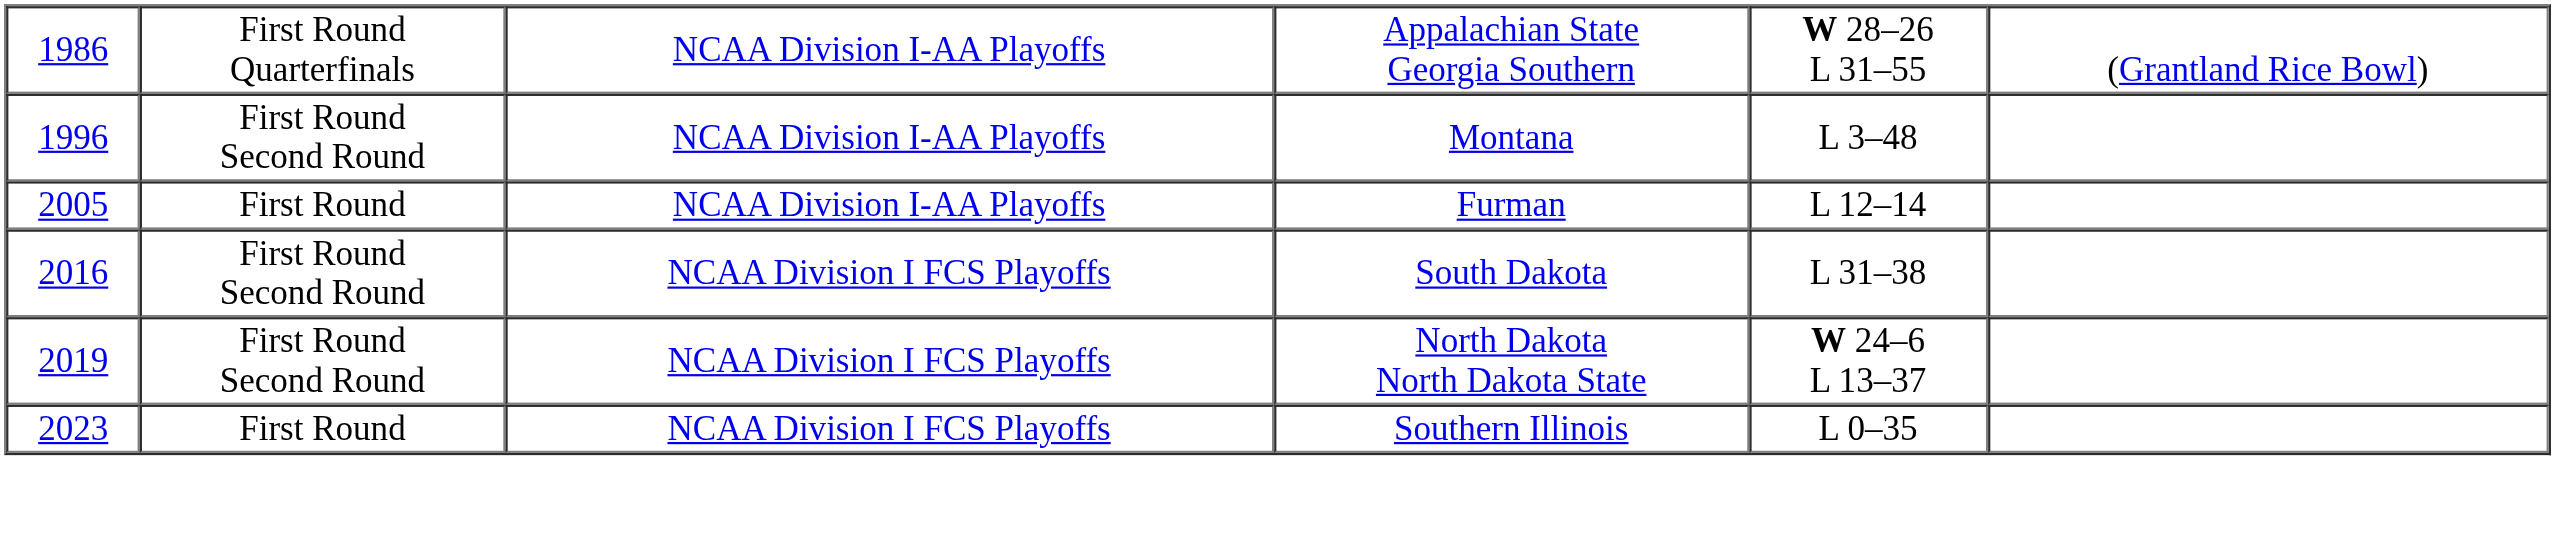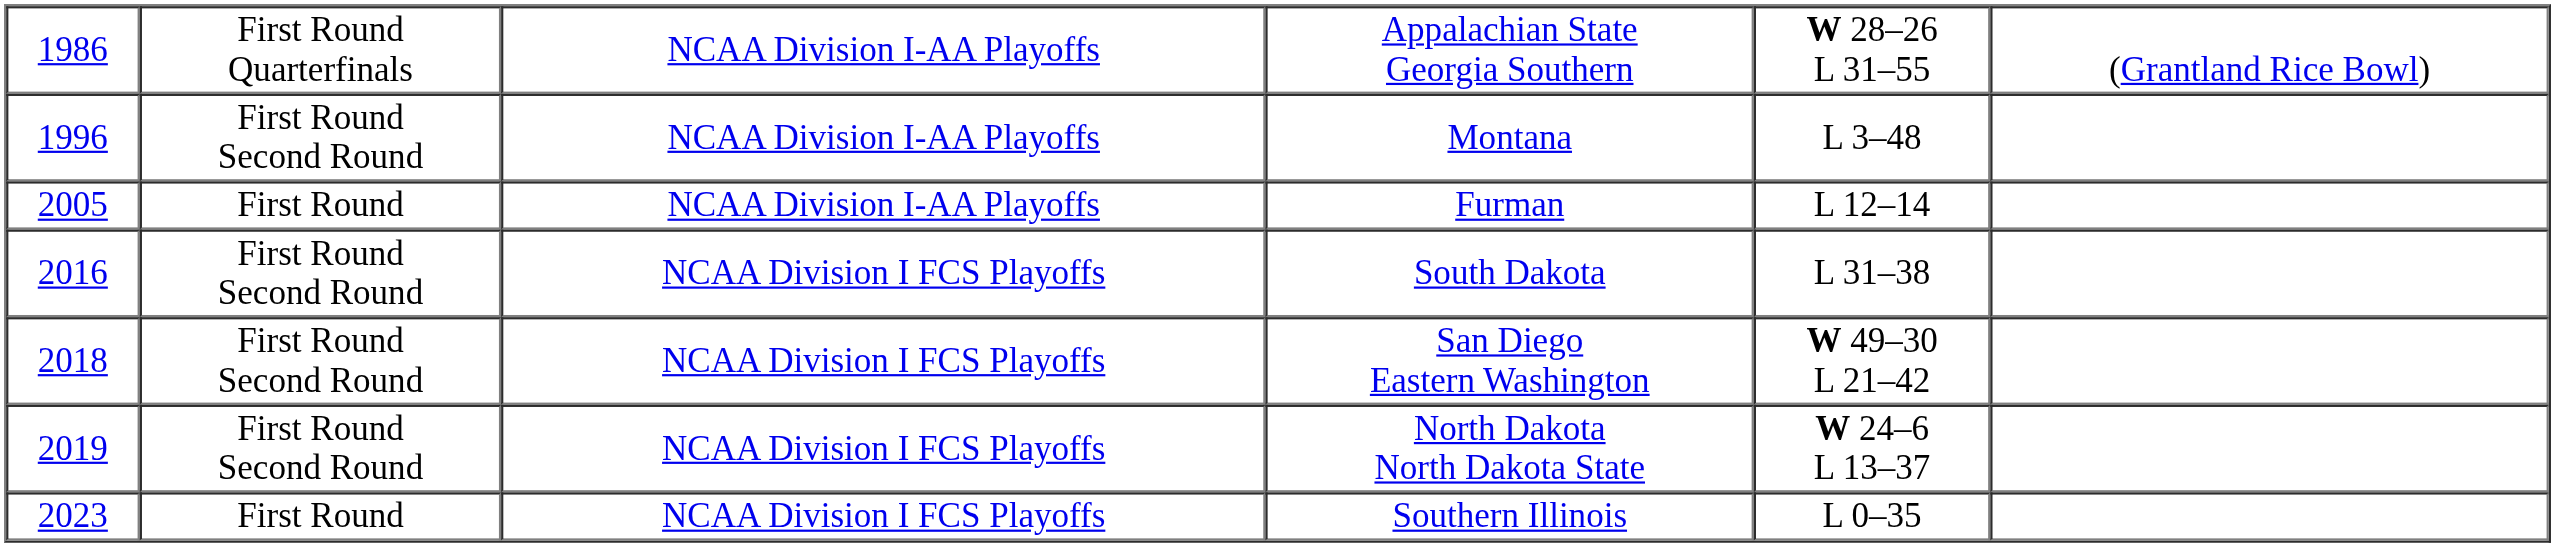+ row: 2018 | First Round Second Round | NCAA Division I FCS Playoffs | San Diego Eastern Washington | W 49–30 L 21–42
